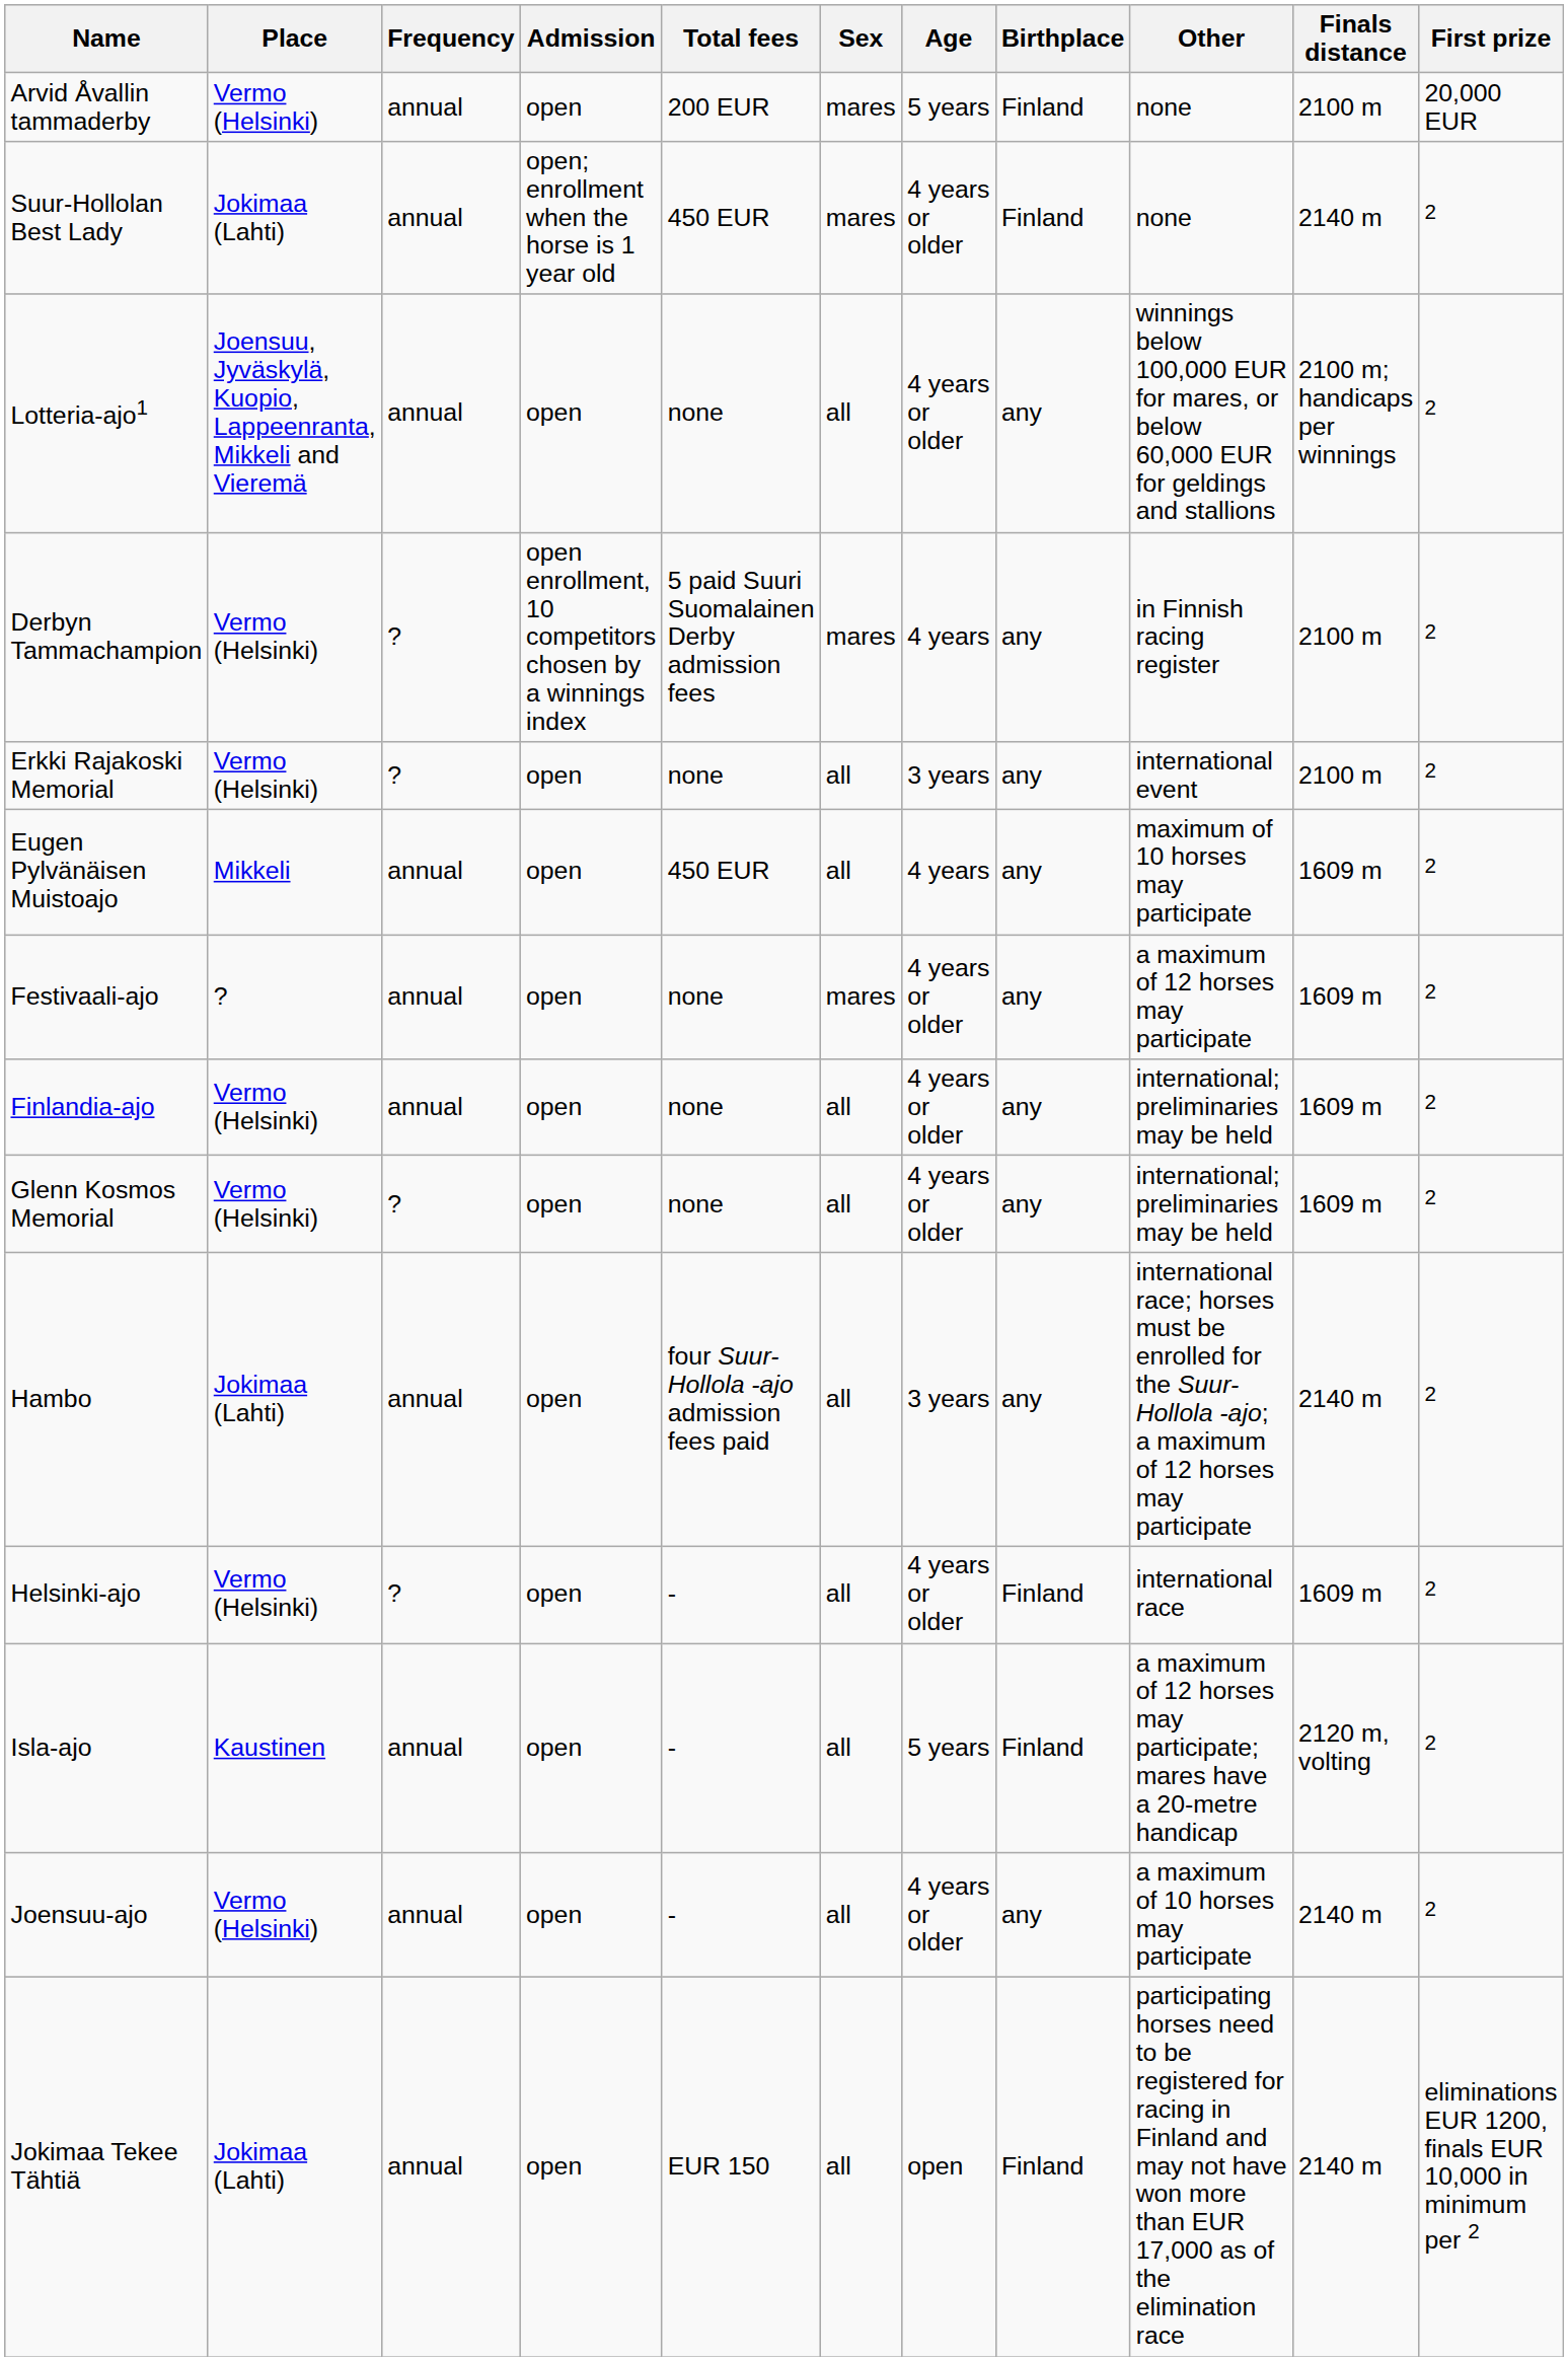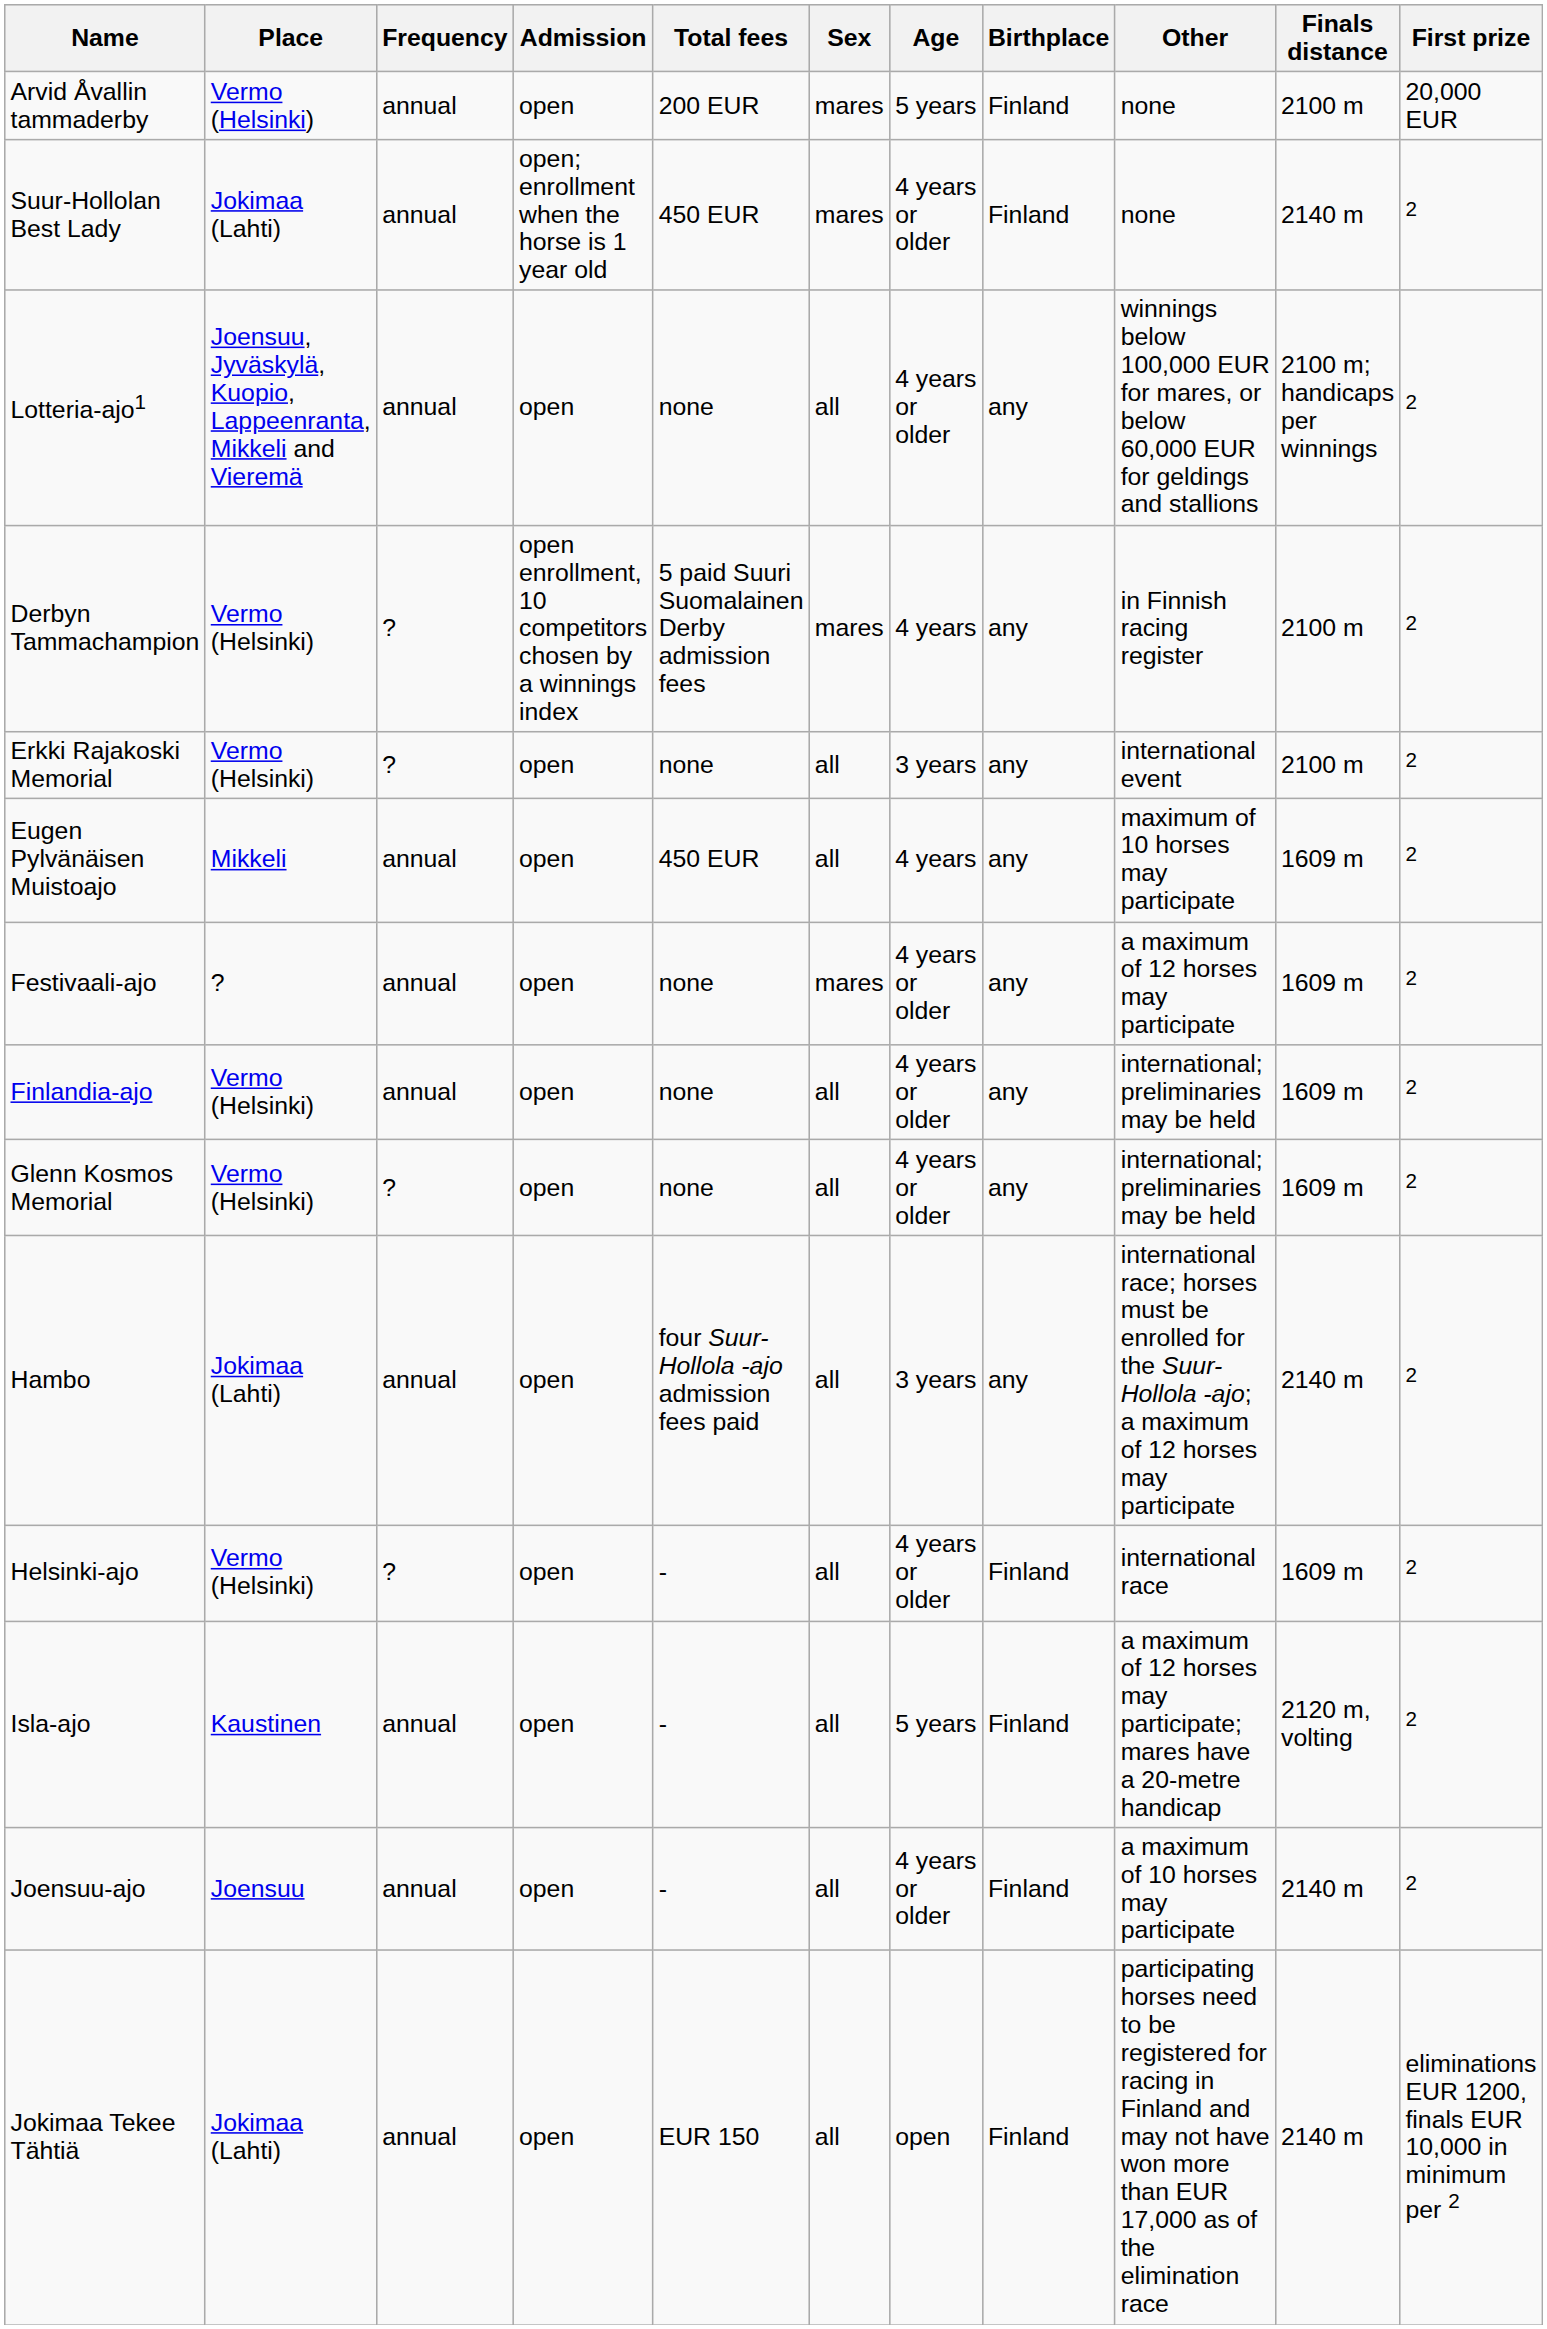Joensuu-ajo | Place: Vermo (Helsinki) -> Joensuu
Joensuu-ajo | Birthplace: any -> Finland
